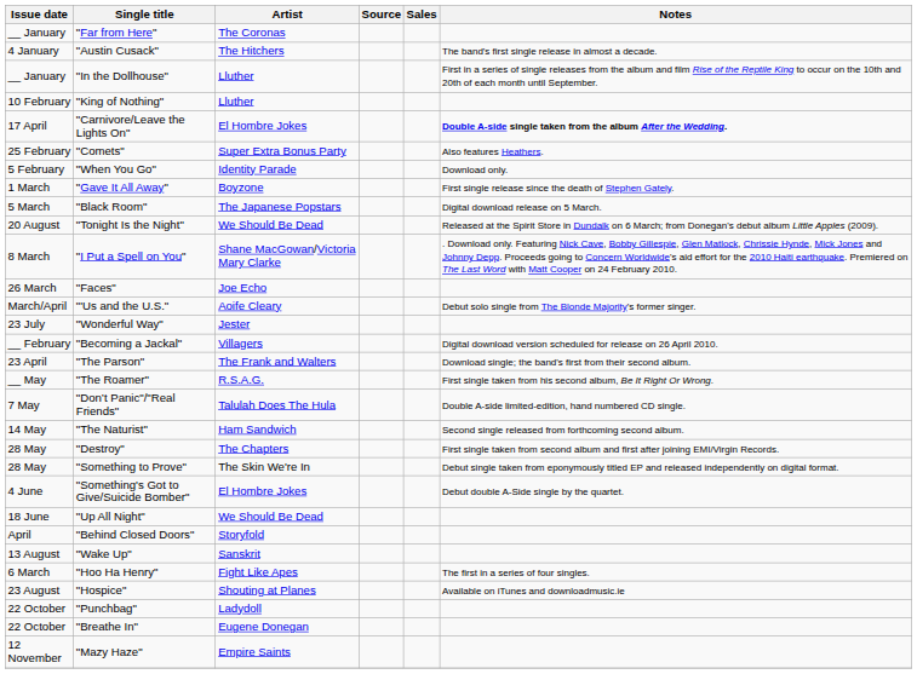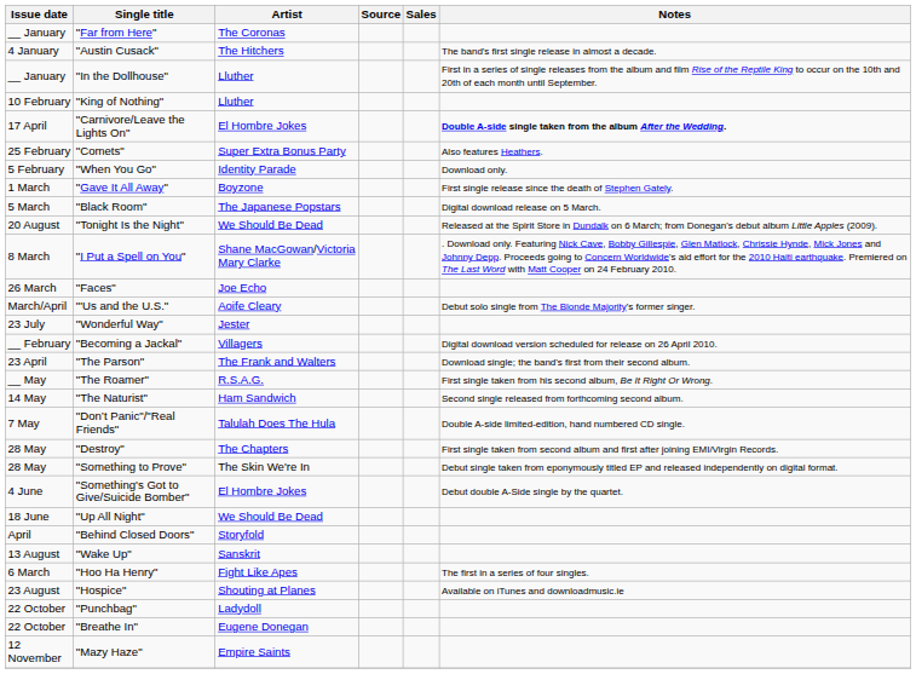rows swapped: "Don’t Panic"/"Real Friends" <-> "The Naturist"
